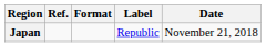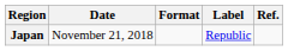columns swapped: Date <-> Ref.
